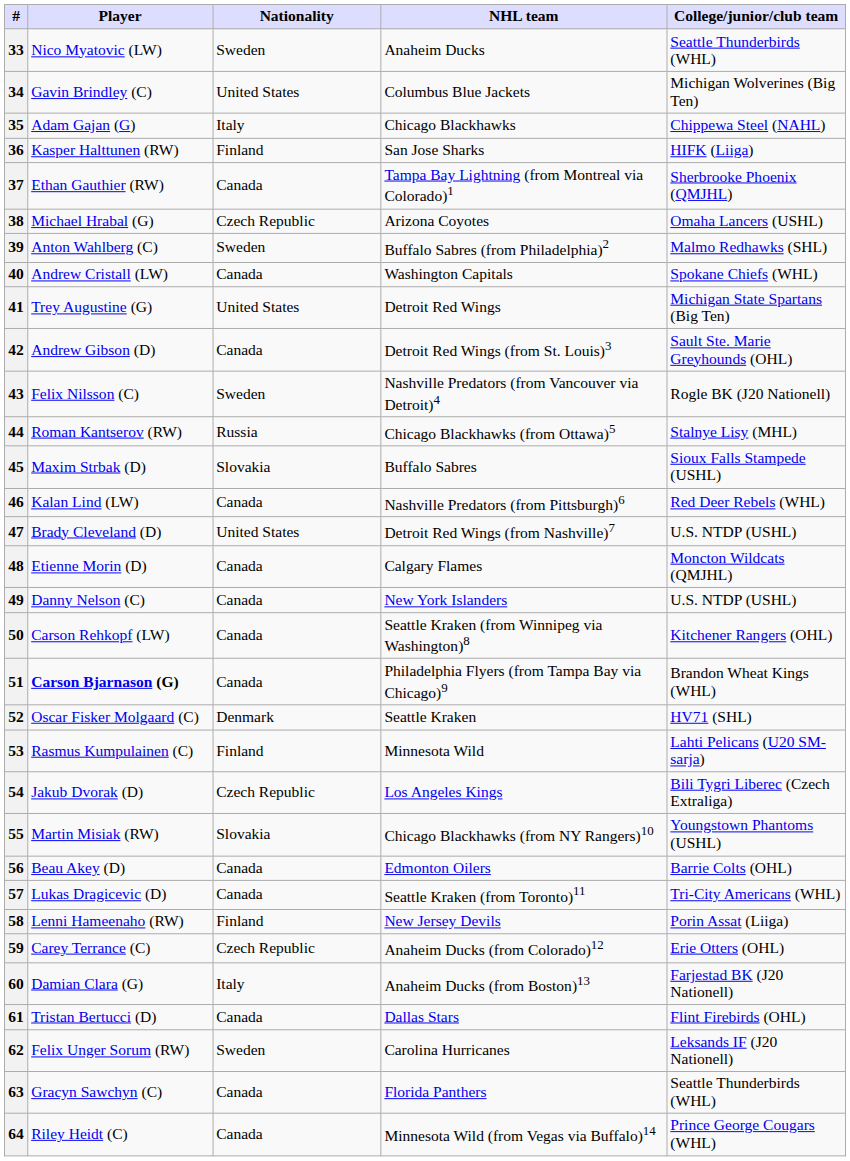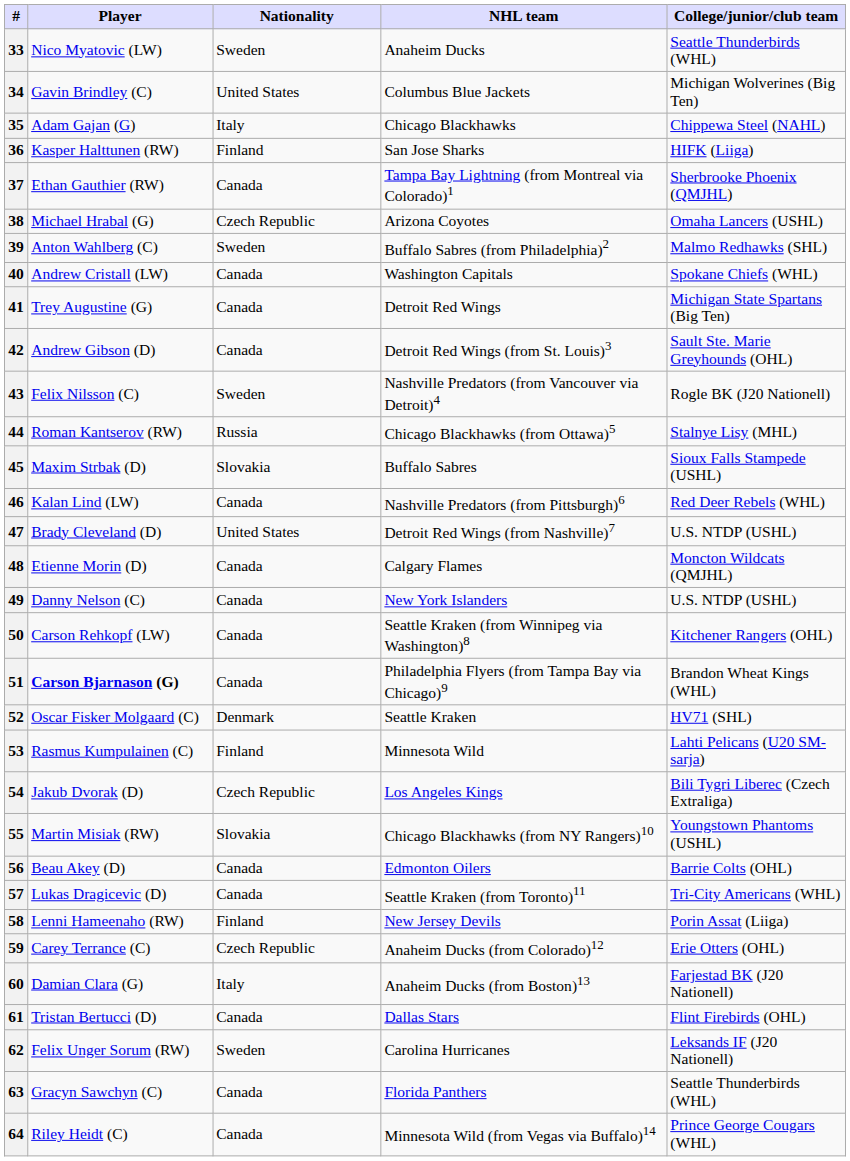41 | Nationality: United States -> Canada
